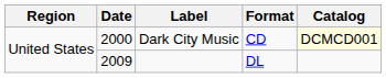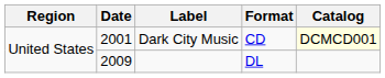Dark City Music | Date: 2000 -> 2001
